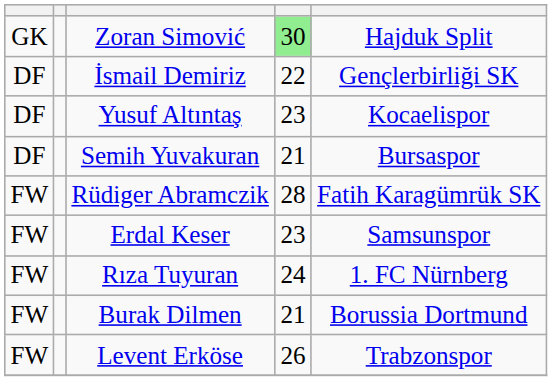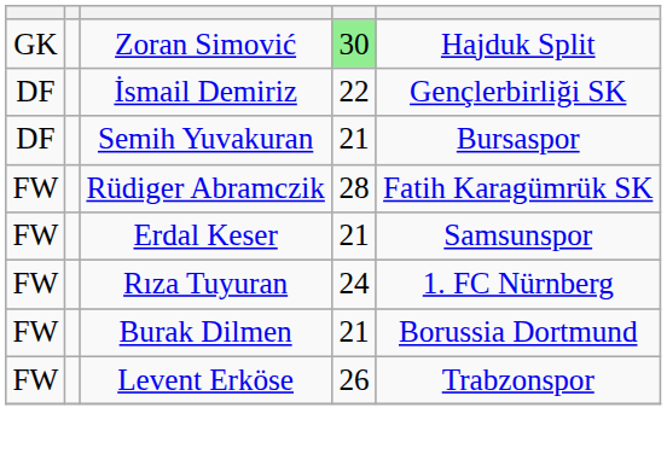- row: DF | Yusuf Altıntaş | 23 | Kocaelispor
Erdal Keser | column 4: 23 -> 21
